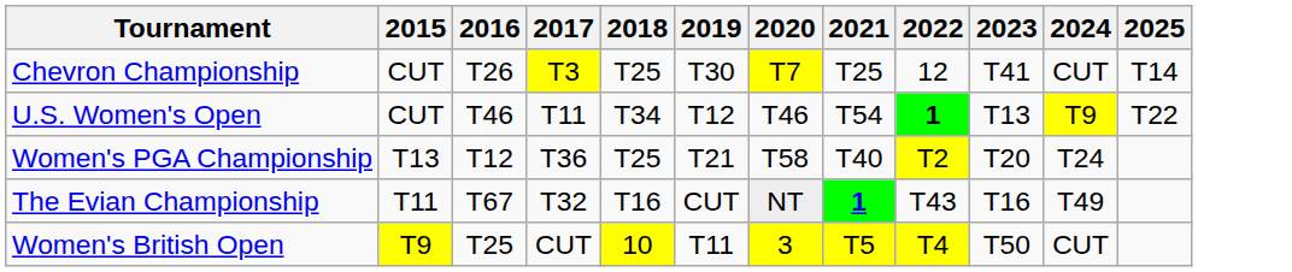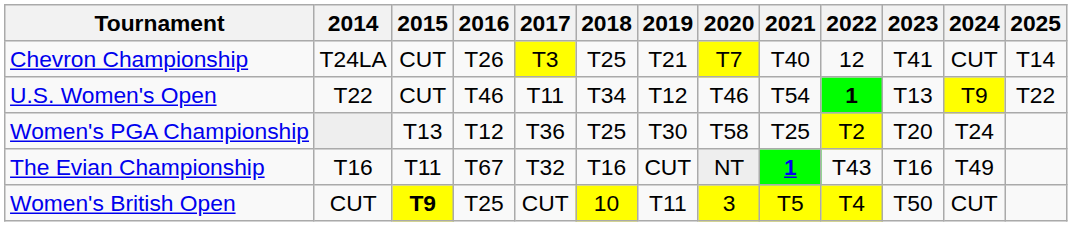+ column: 2014 | T24LA | T22 | T16 | CUT
Chevron Championship | 2019: T30 -> T21
Chevron Championship | 2021: T25 -> T40
Women's PGA Championship | 2019: T21 -> T30
Women's PGA Championship | 2021: T40 -> T25
Women's British Open | 2015: normal -> bold
